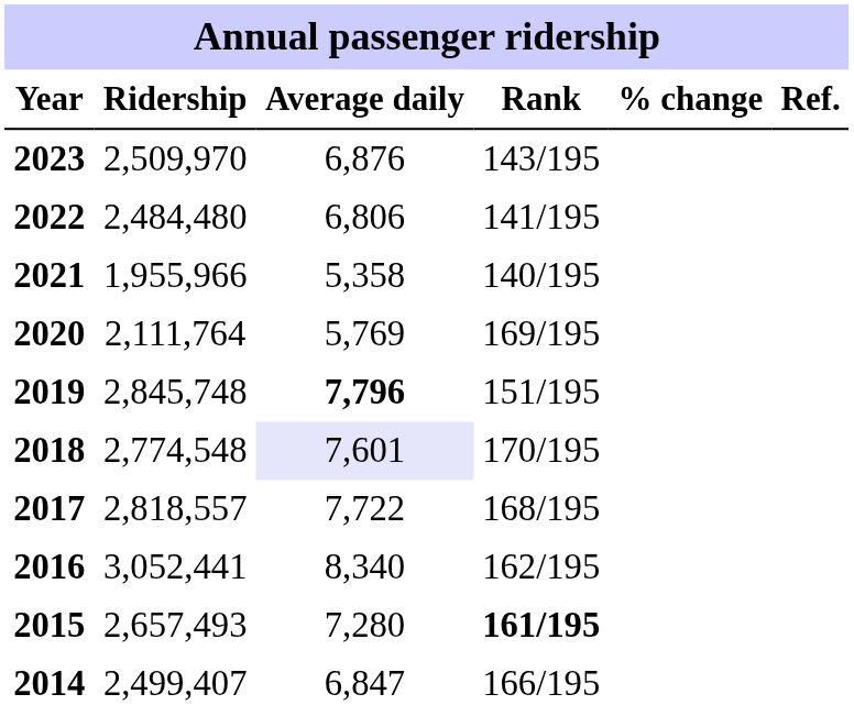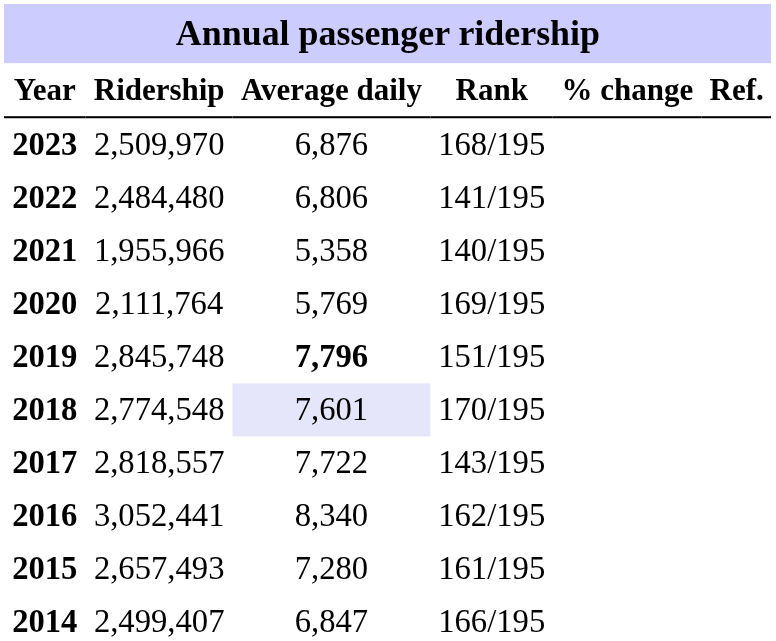2023 | Rank: 143/195 -> 168/195
2017 | Rank: 168/195 -> 143/195
2015 | Rank: bold -> normal
